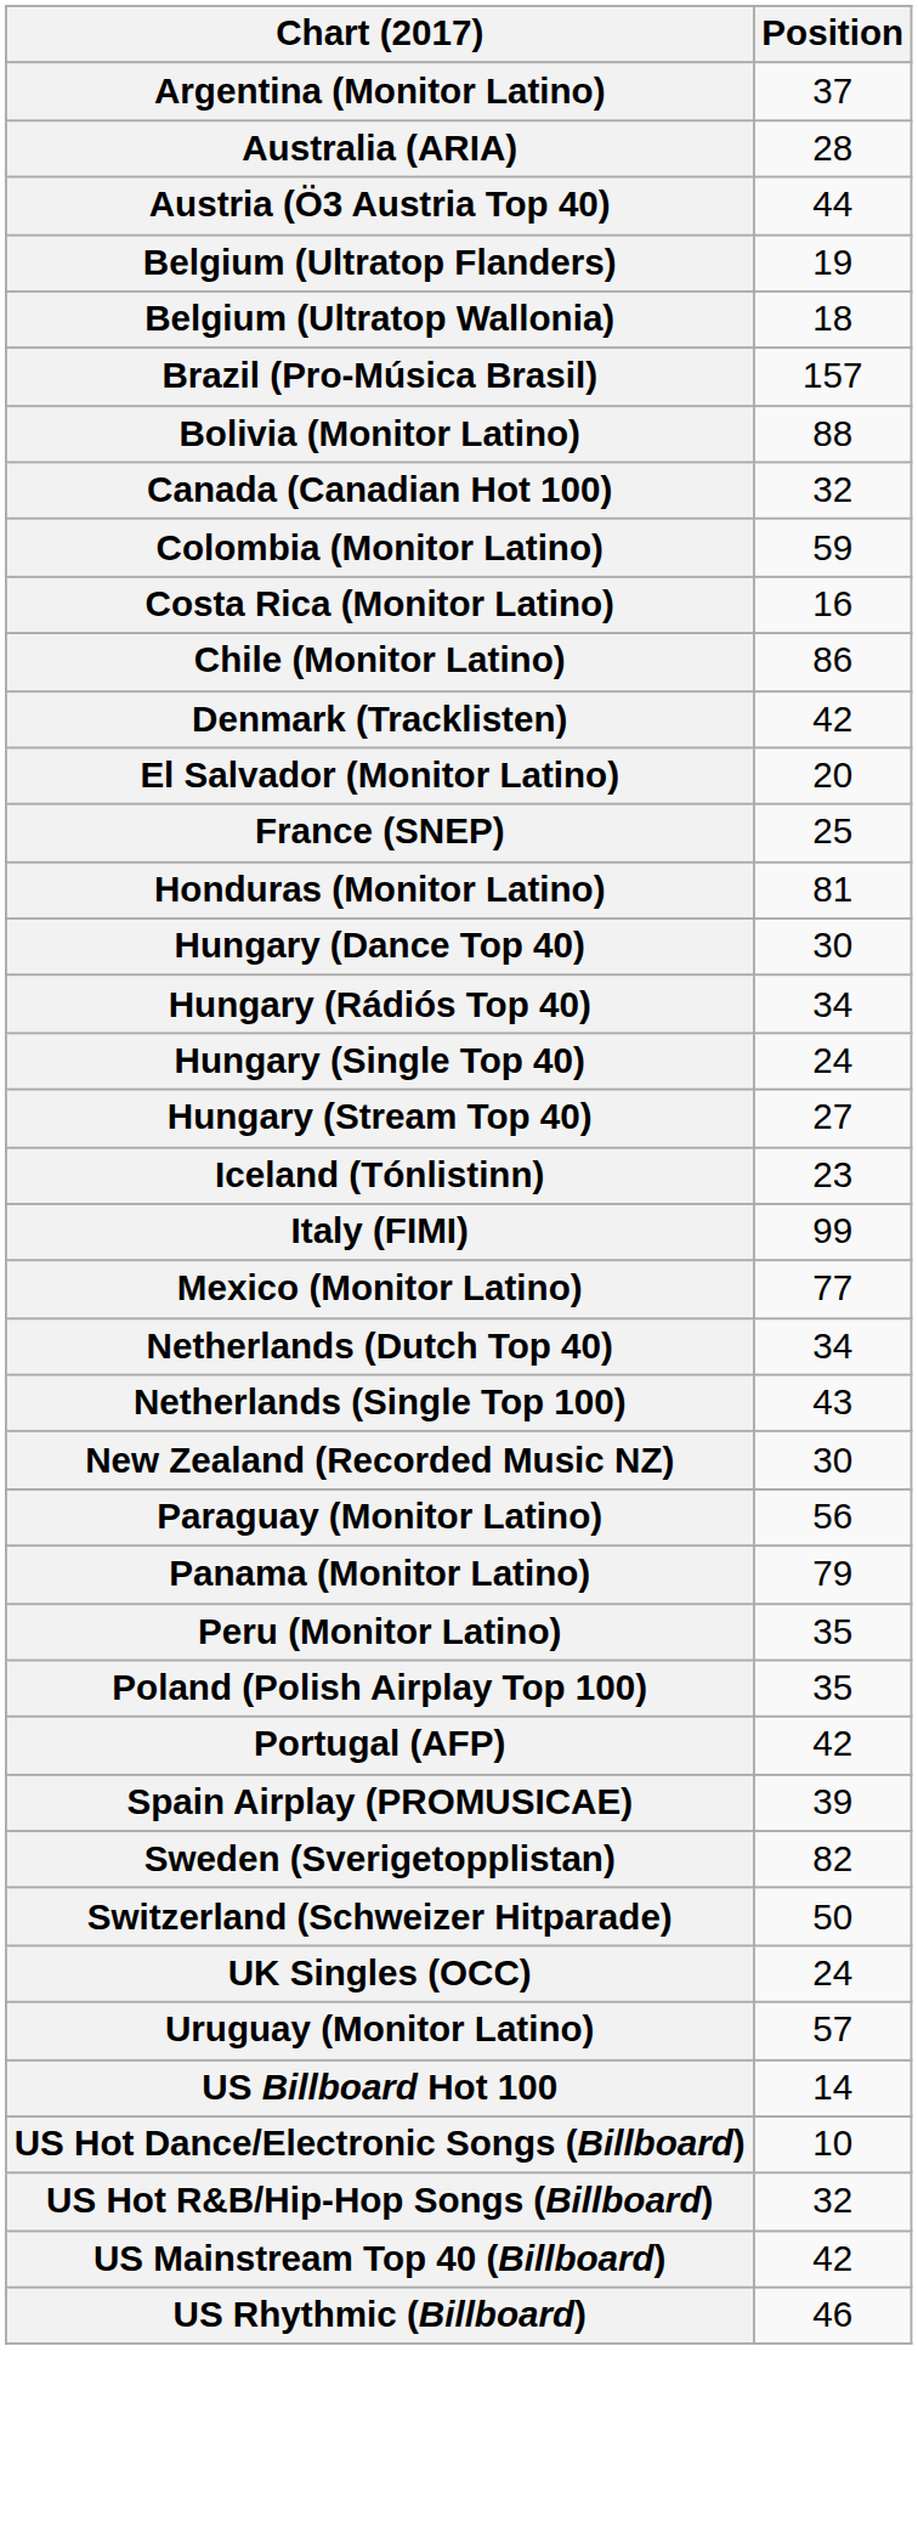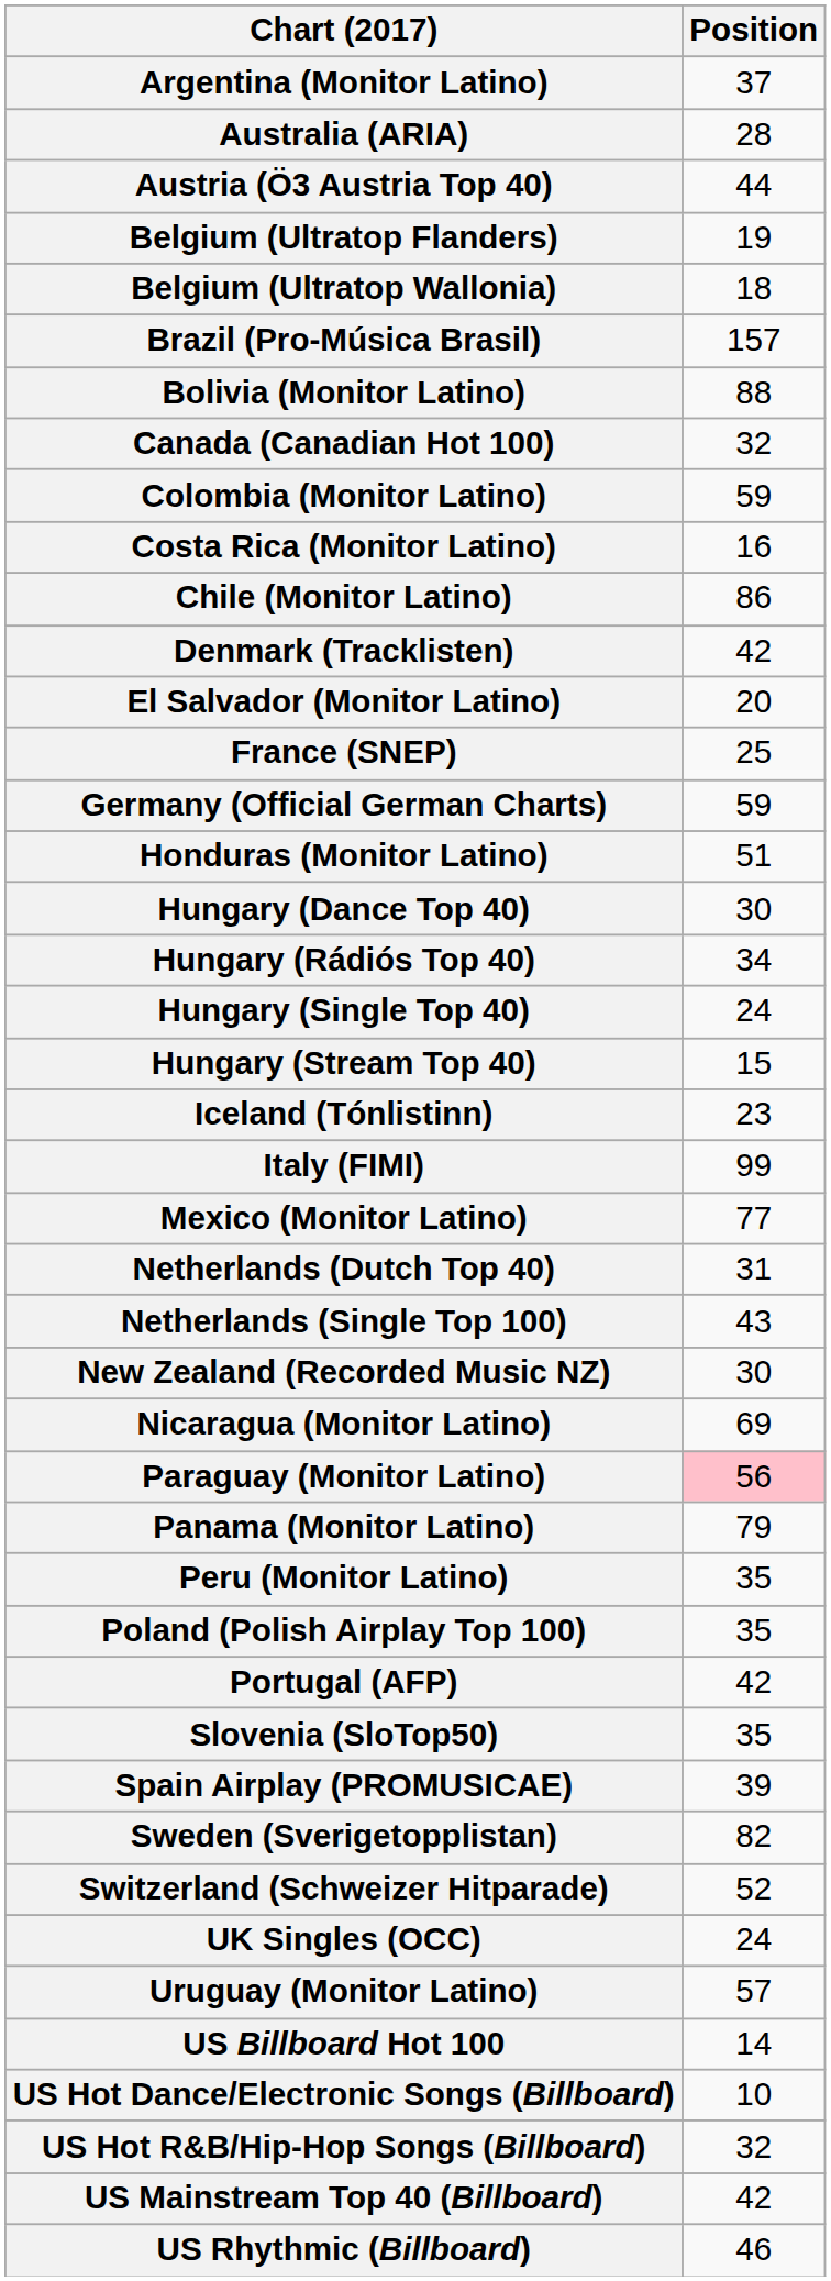+ row: Germany (Official German Charts) | 59
Honduras (Monitor Latino) | Position: 81 -> 51
Hungary (Stream Top 40) | Position: 27 -> 15
Netherlands (Dutch Top 40) | Position: 34 -> 31
+ row: Nicaragua (Monitor Latino) | 69
Paraguay (Monitor Latino) | Position: no background -> pink background
+ row: Slovenia (SloTop50) | 35
Switzerland (Schweizer Hitparade) | Position: 50 -> 52
